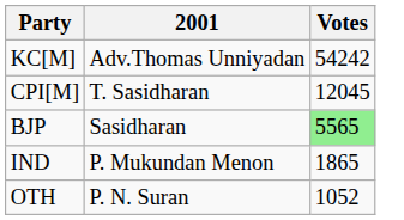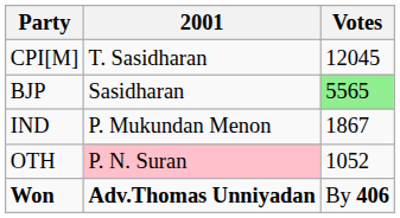- row: KC[M] | Adv.Thomas Unniyadan | 54242
IND | Votes: 1865 -> 1867
OTH | 2001: no background -> pink background
+ row: Won | Adv.Thomas Unniyadan | By 406
